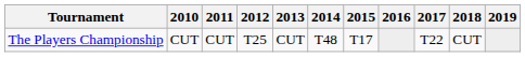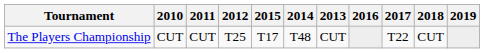columns swapped: 2013 <-> 2015
